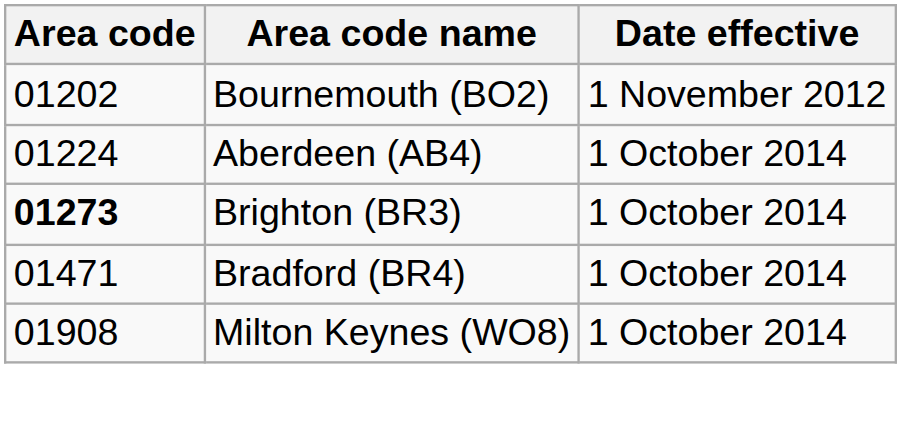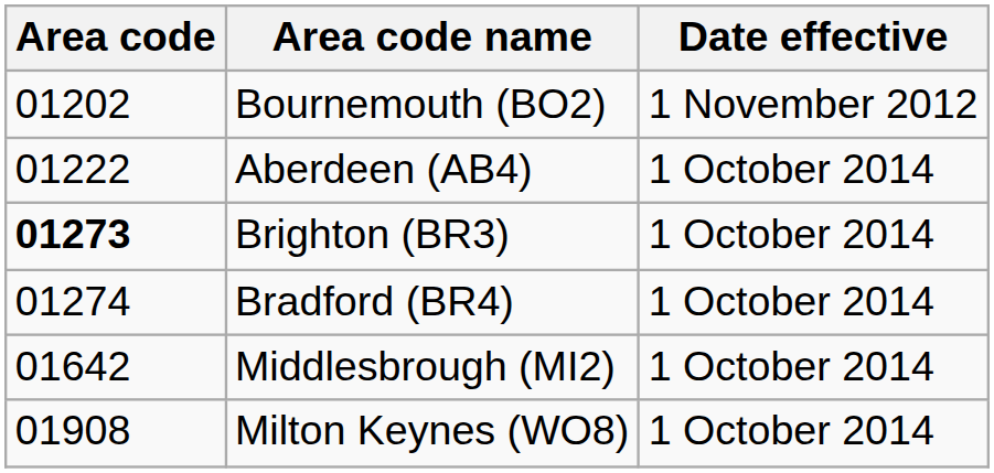Aberdeen (AB4) | Area code: 01224 -> 01222
Bradford (BR4) | Area code: 01471 -> 01274
+ row: 01642 | Middlesbrough (MI2) | 1 October 2014
